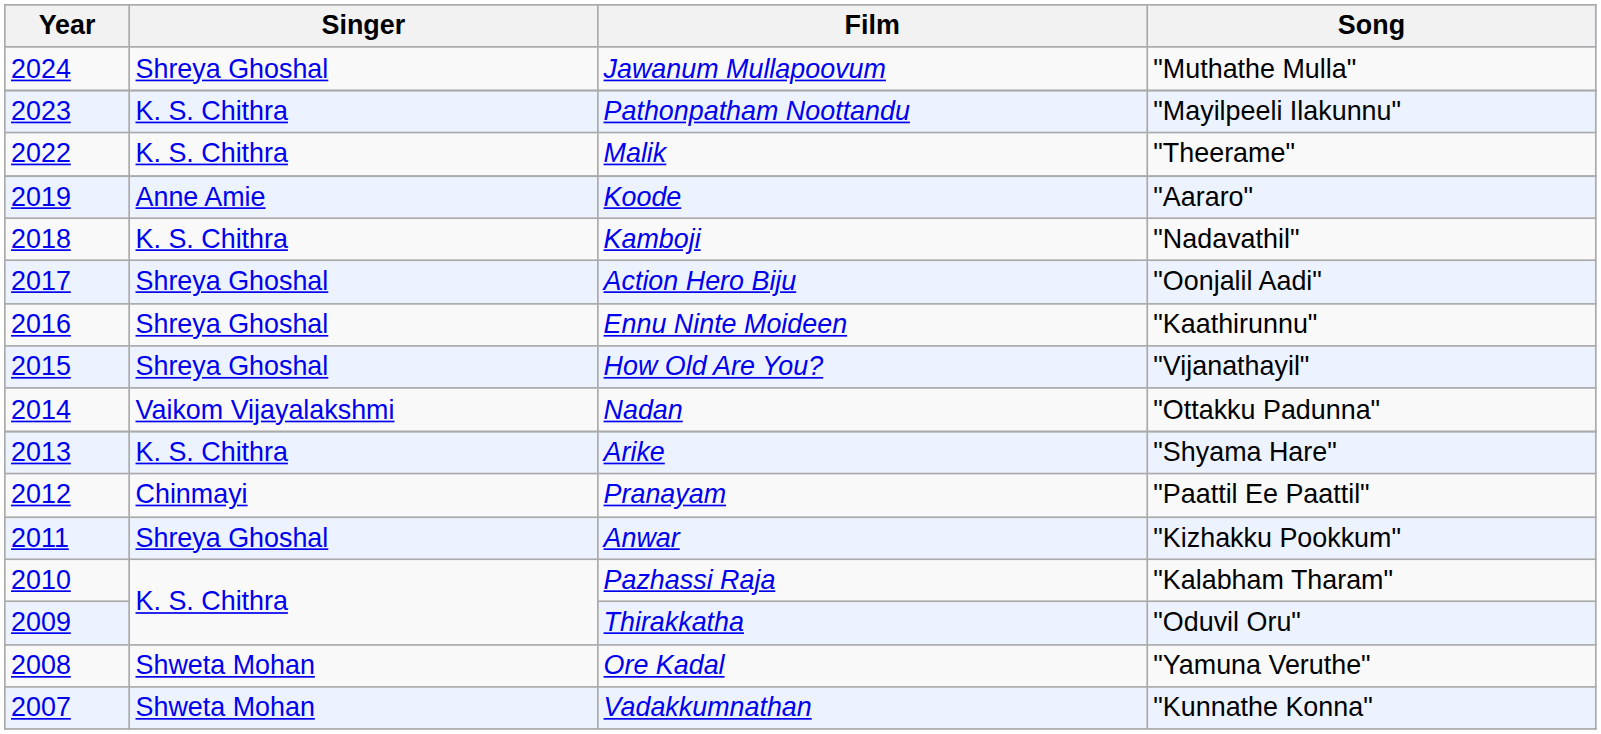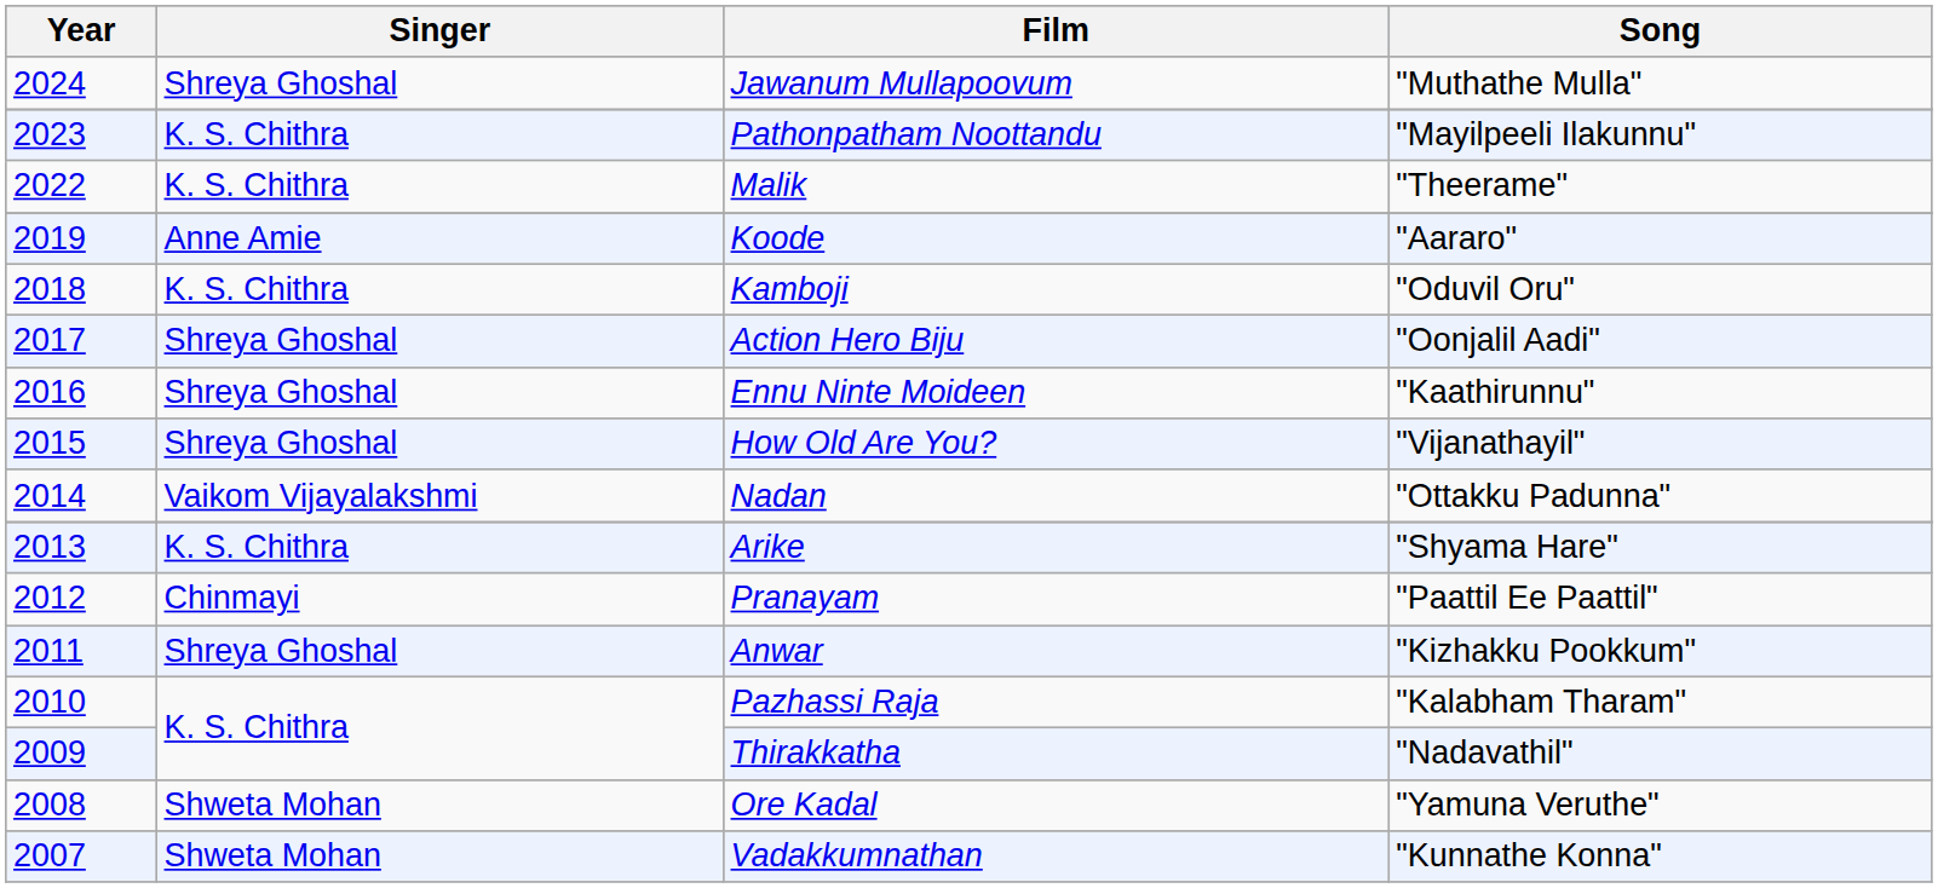Kamboji | Song: "Nadavathil" -> "Oduvil Oru"
Thirakkatha | Song: "Oduvil Oru" -> "Nadavathil"
